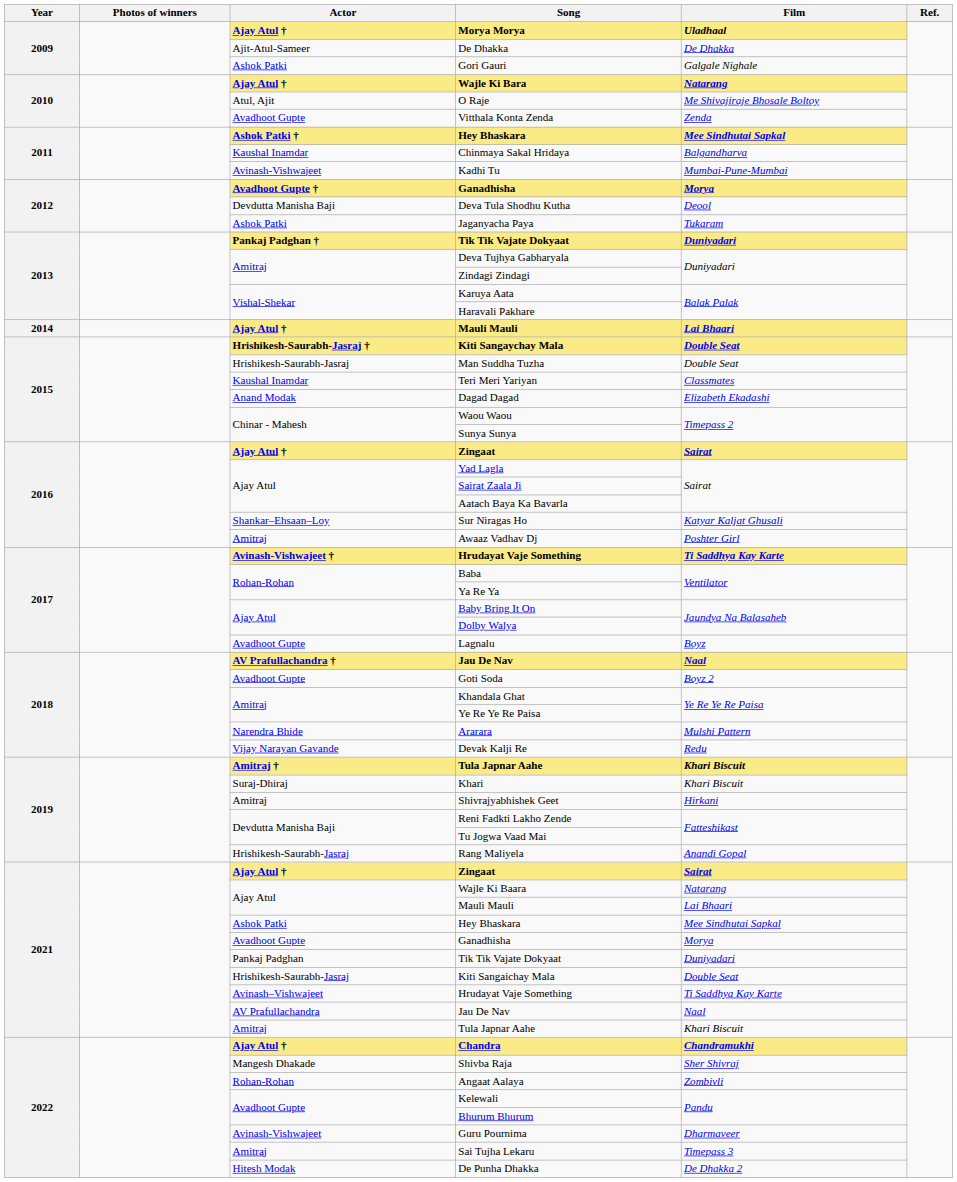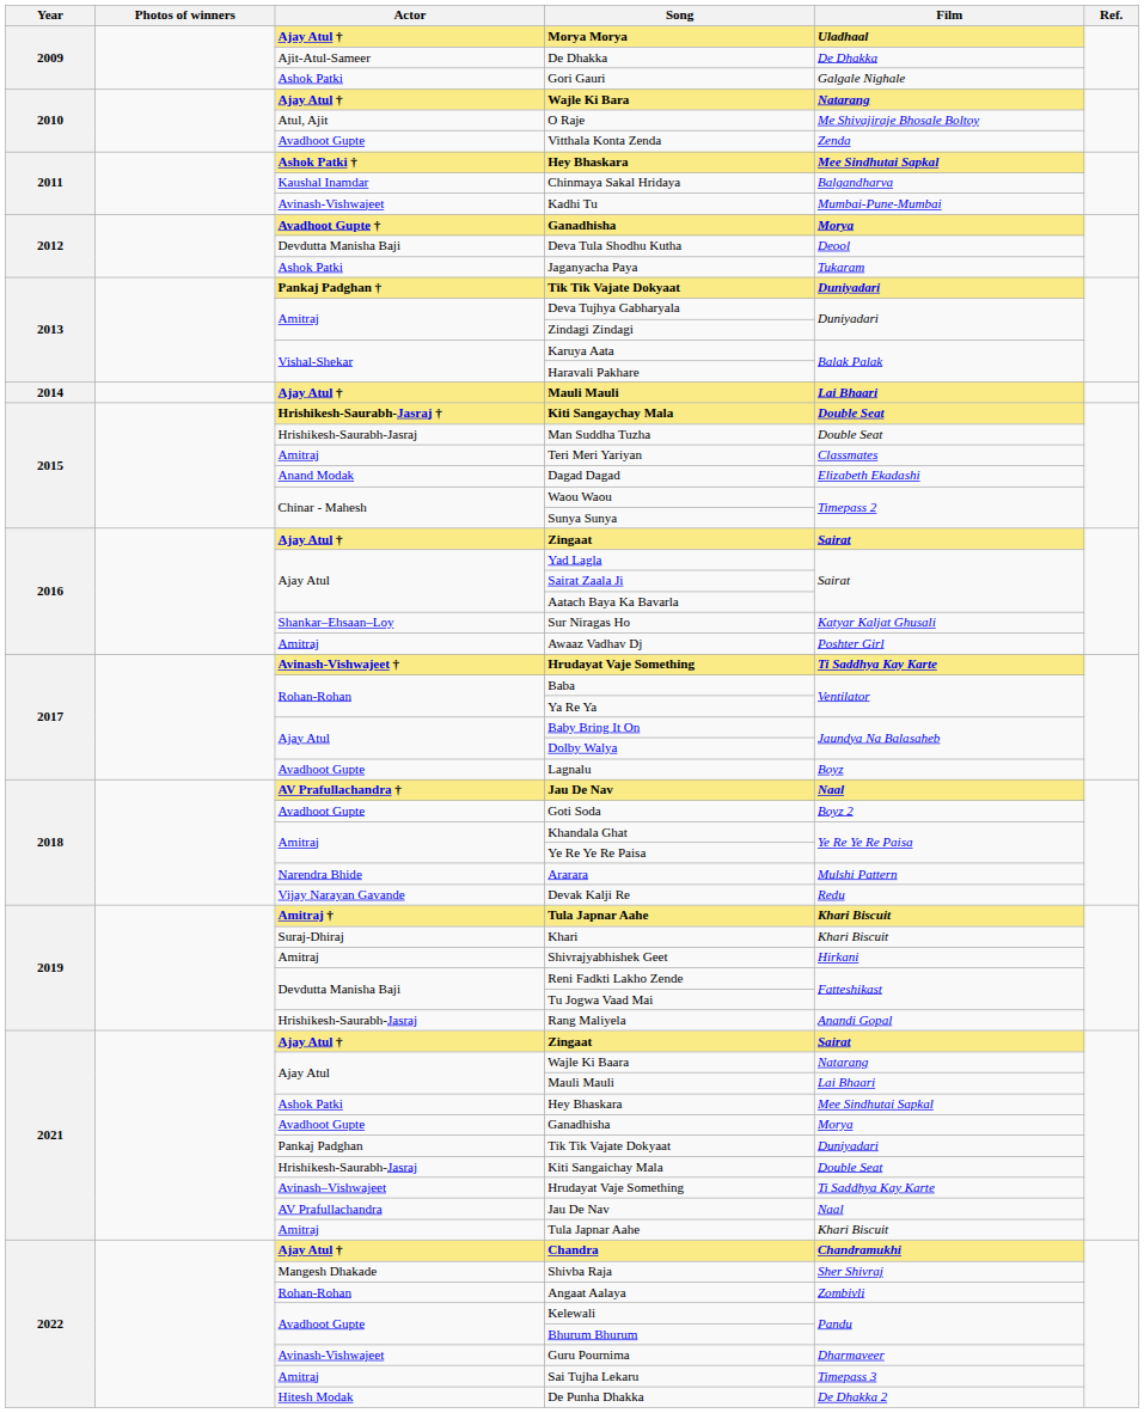Teri Meri Yariyan | Actor: Kaushal Inamdar -> Amitraj
